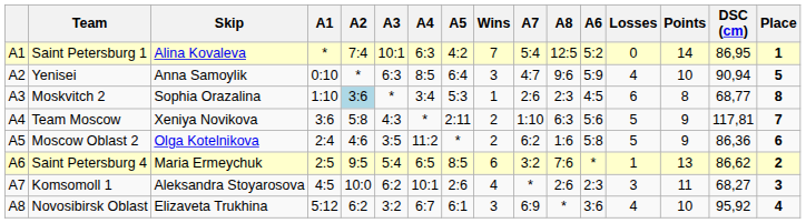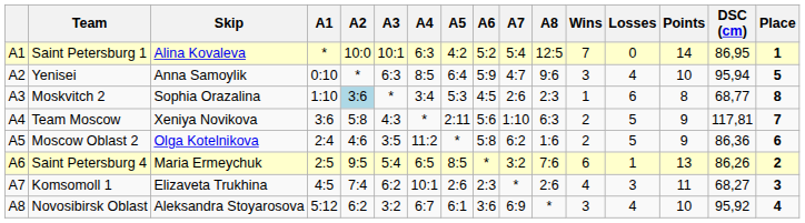columns swapped: А6 <-> Wins
Saint Petersburg 1 | А2: 7:4 -> 10:0
Yenisei | DSC (cm): 90,94 -> 95,94
Saint Petersburg 4 | DSC (cm): 86,62 -> 86,26
Komsomoll 1 | Skip: Aleksandra Stoyarosova -> Elizaveta Trukhina
Komsomoll 1 | А2: 10:0 -> 7:4
Novosibirsk Oblast | Skip: Elizaveta Trukhina -> Aleksandra Stoyarosova
